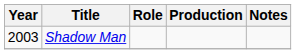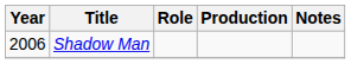Shadow Man | Year: 2003 -> 2006
